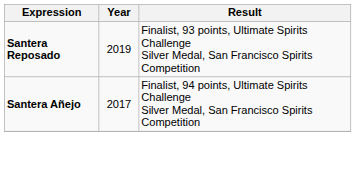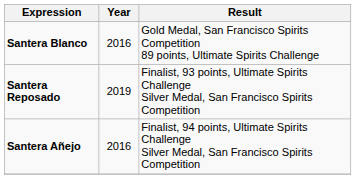+ row: Santera Blanco | 2016 | Gold Medal, San Francisco Spirits Competition 89 points, Ultimate Spirits Challenge
Santera Añejo | Year: 2017 -> 2016
